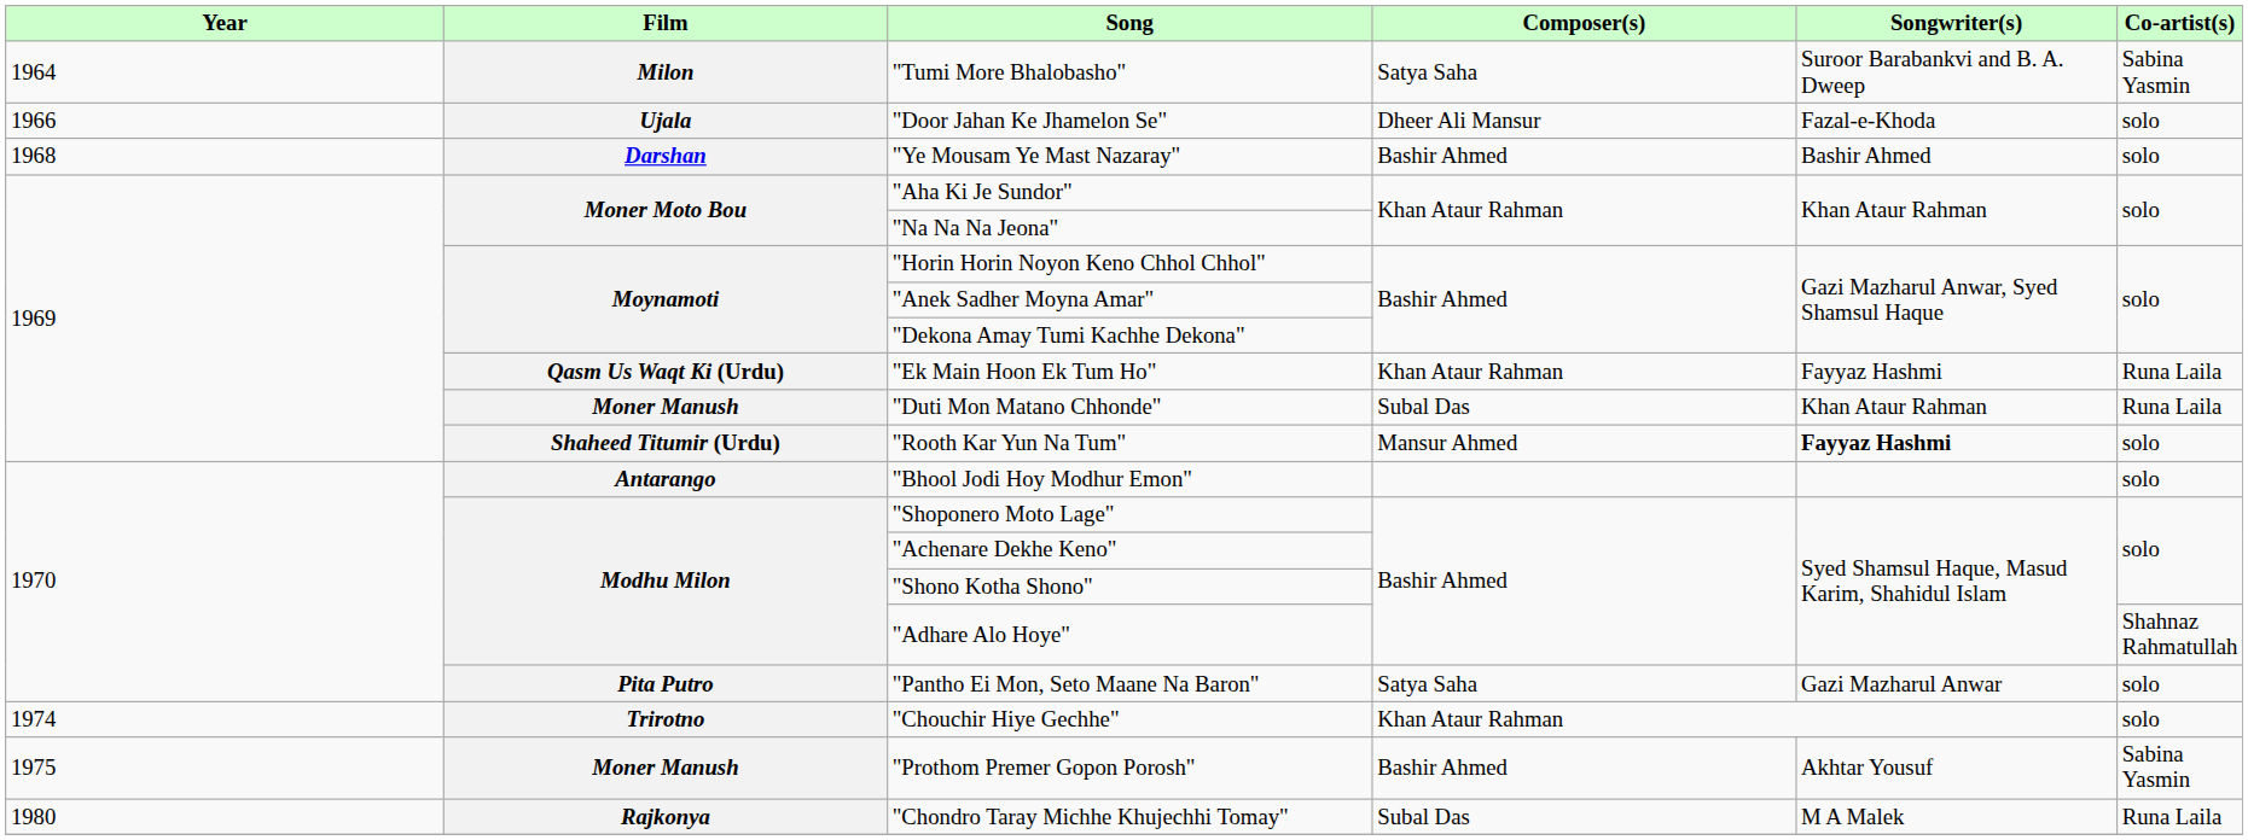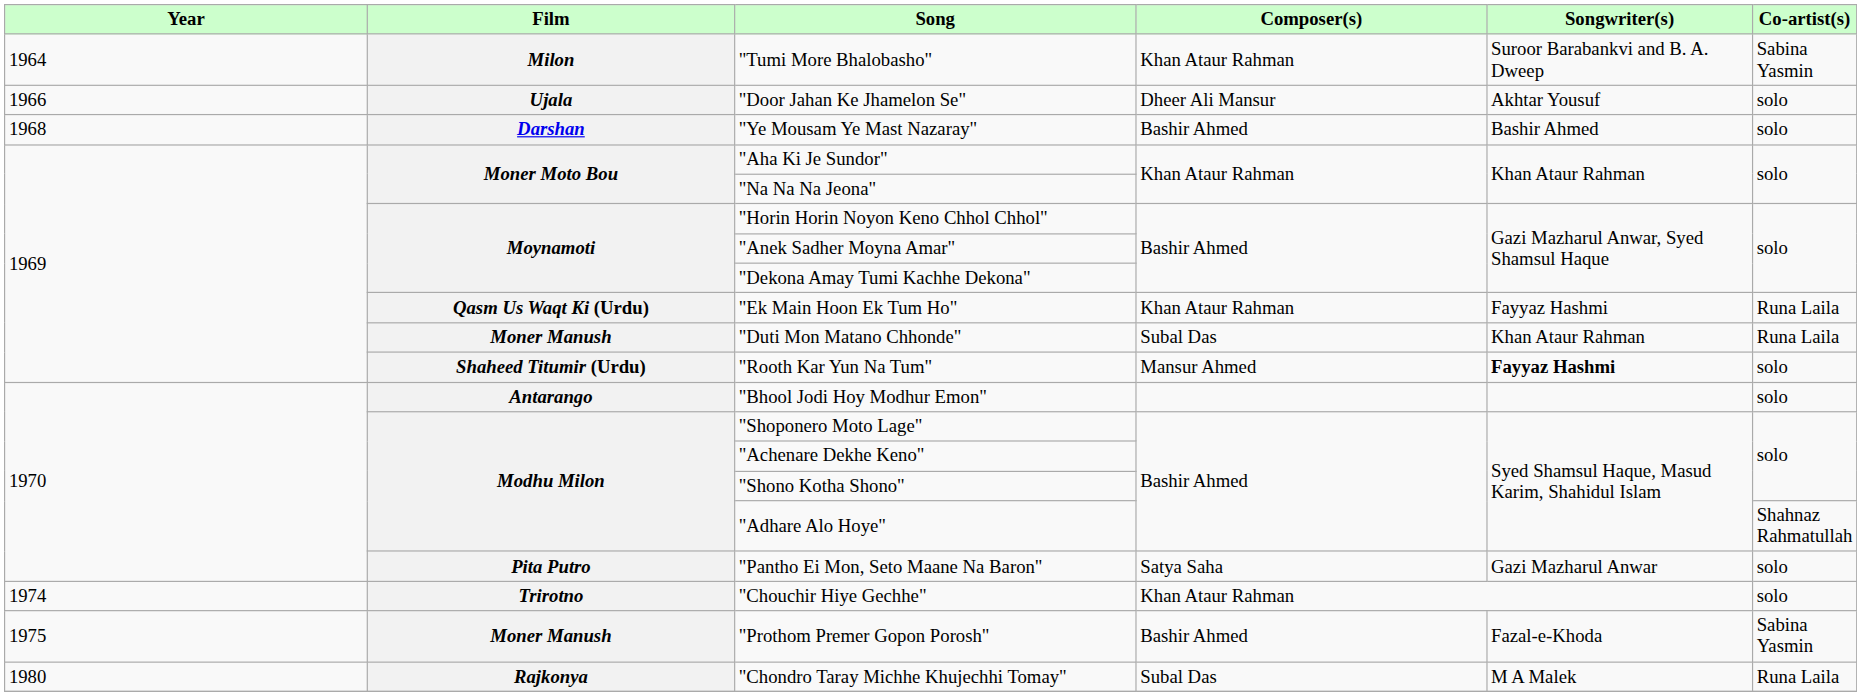"Tumi More Bhalobasho" | Composer(s): Satya Saha -> Khan Ataur Rahman
"Door Jahan Ke Jhamelon Se" | Songwriter(s): Fazal-e-Khoda -> Akhtar Yousuf
"Prothom Premer Gopon Porosh" | Songwriter(s): Akhtar Yousuf -> Fazal-e-Khoda
